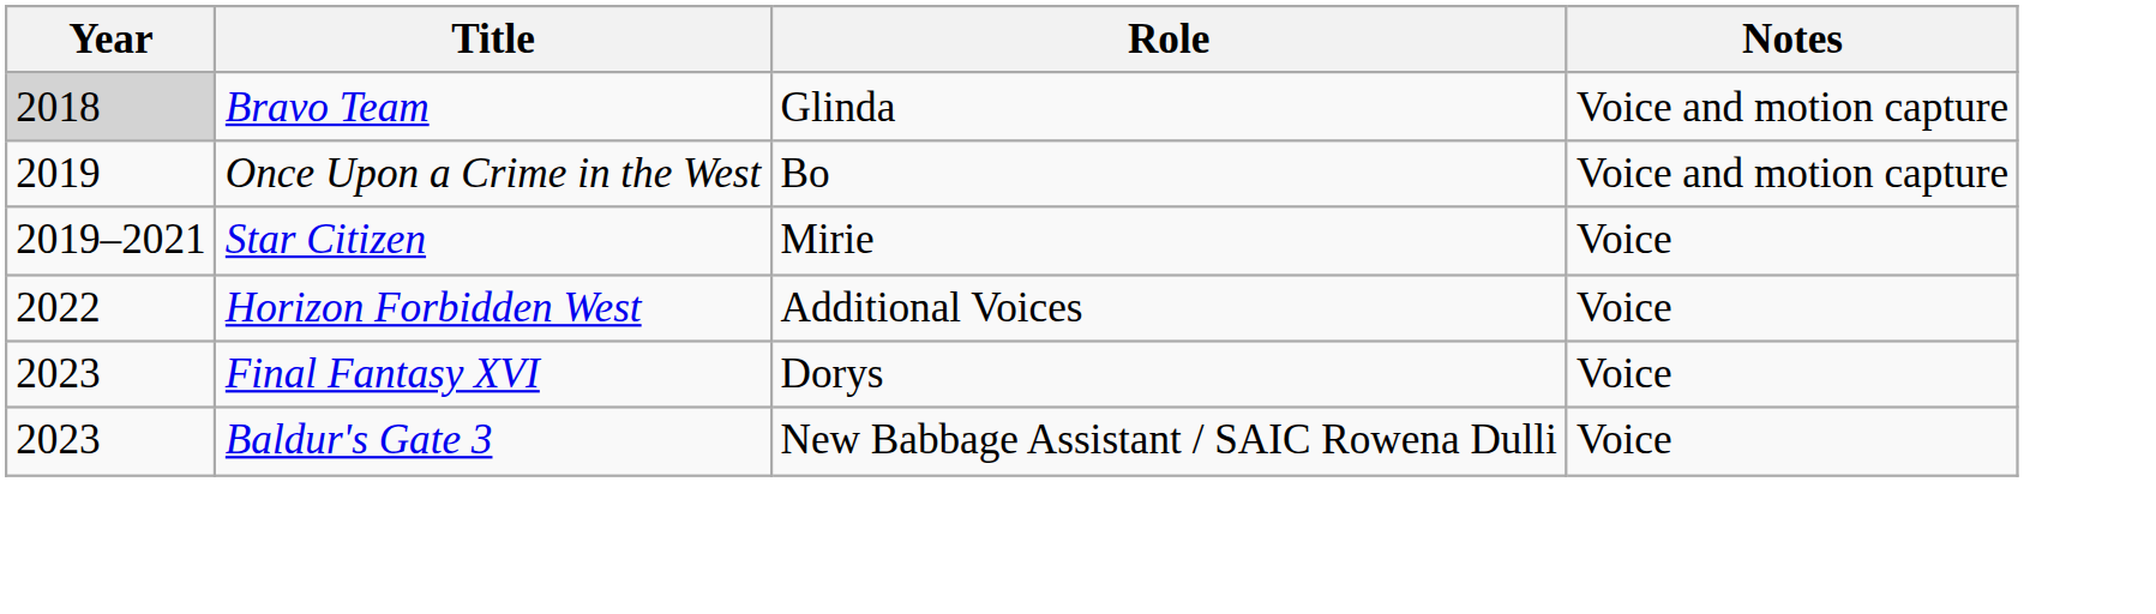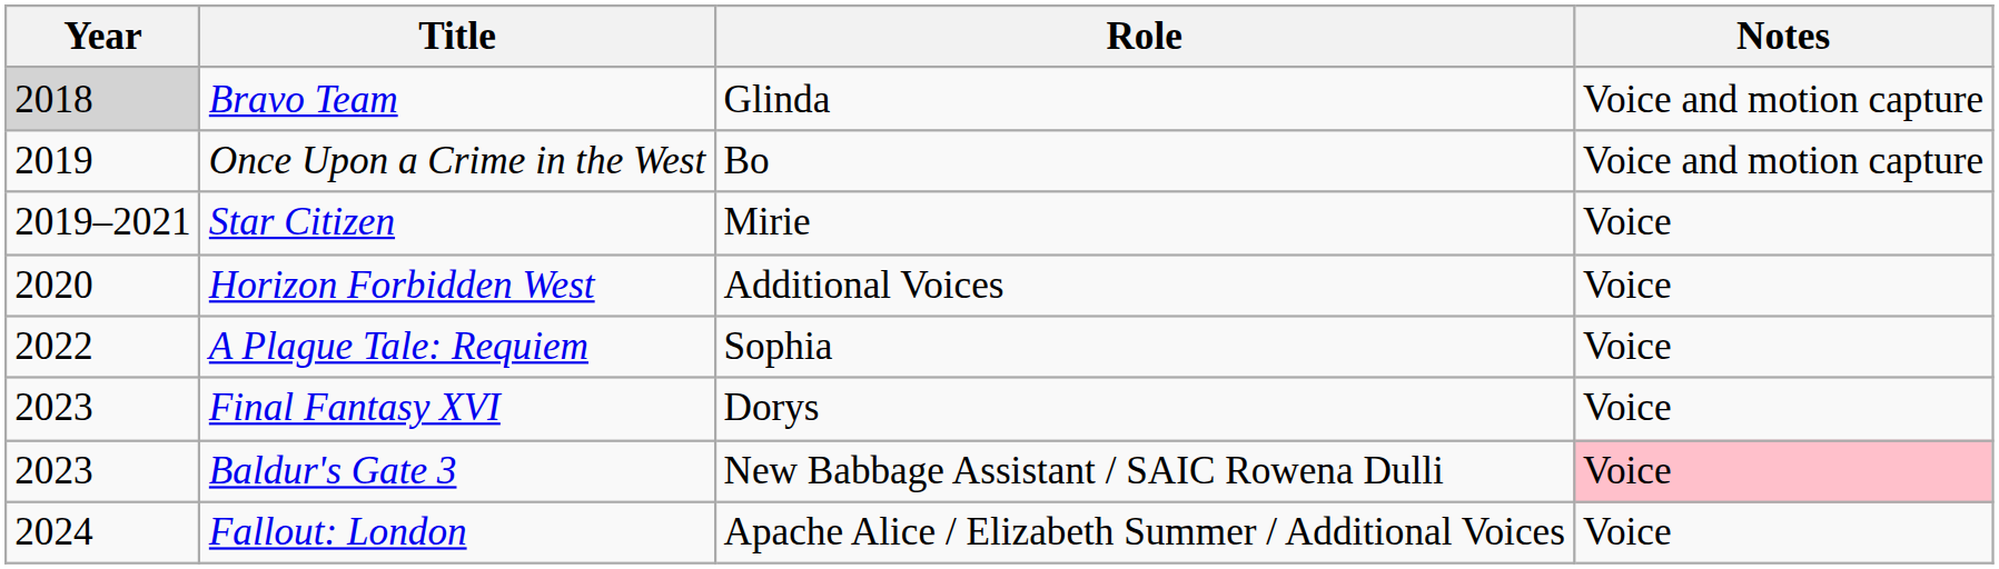Horizon Forbidden West | Year: 2022 -> 2020
+ row: 2022 | A Plague Tale: Requiem | Sophia | Voice
Baldur's Gate 3 | Notes: no background -> pink background
+ row: 2024 | Fallout: London | Apache Alice / Elizabeth Summer / Additional Voices | Voice
